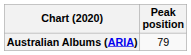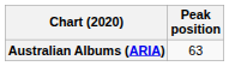Australian Albums (ARIA) | Peak position: 79 -> 63
